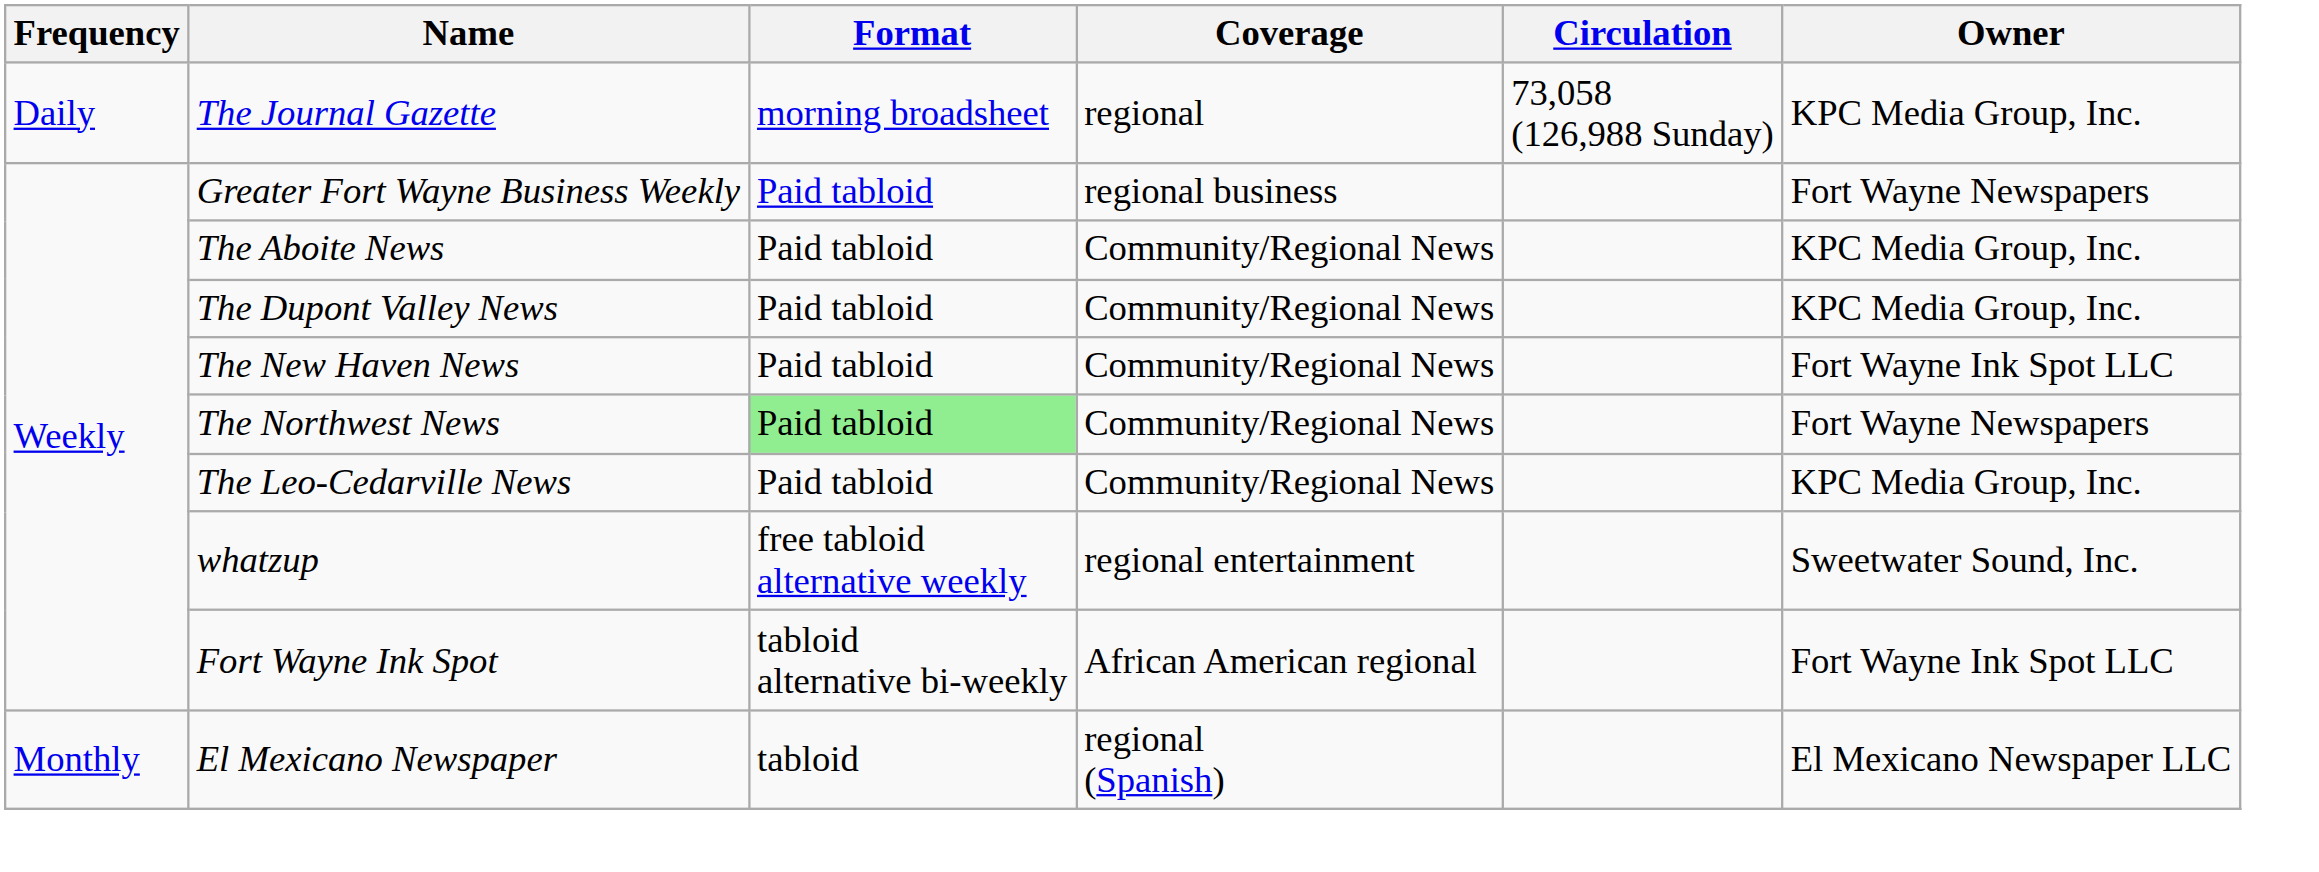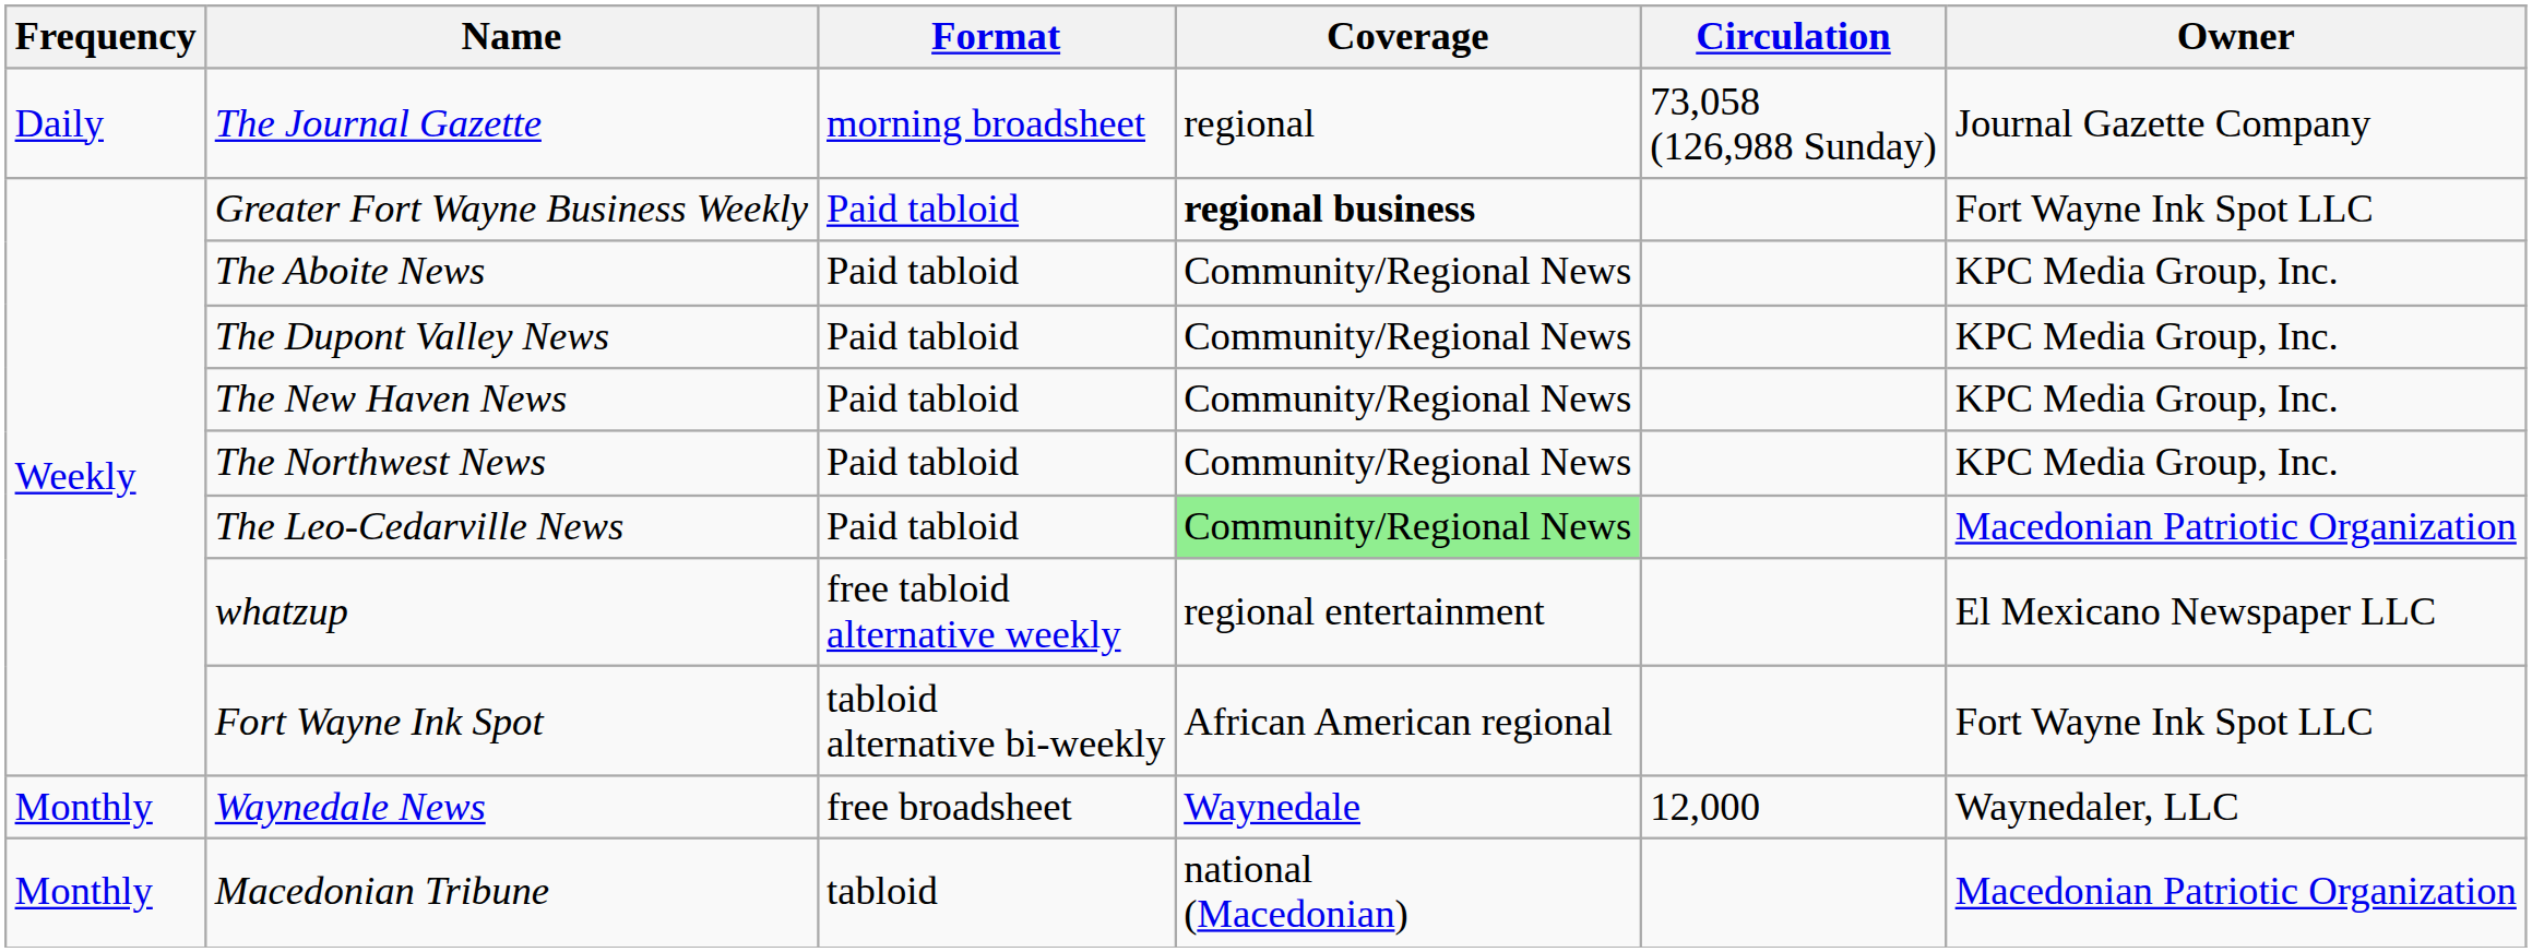The Journal Gazette | Owner: KPC Media Group, Inc. -> Journal Gazette Company
Greater Fort Wayne Business Weekly | Coverage: normal -> bold
Greater Fort Wayne Business Weekly | Owner: Fort Wayne Newspapers -> Fort Wayne Ink Spot LLC
The New Haven News | Owner: Fort Wayne Ink Spot LLC -> KPC Media Group, Inc.
The Northwest News | Format: lightgreen background -> no background
The Northwest News | Owner: Fort Wayne Newspapers -> KPC Media Group, Inc.
The Leo-Cedarville News | Coverage: no background -> lightgreen background
The Leo-Cedarville News | Owner: KPC Media Group, Inc. -> Macedonian Patriotic Organization
whatzup | Owner: Sweetwater Sound, Inc. -> El Mexicano Newspaper LLC
+ row: Monthly | Waynedale News | free broadsheet | Waynedale | 12,000 | Waynedaler, LLC
+ row: Monthly | Macedonian Tribune | tabloid | national (Macedonian) | Macedonian Patriotic Organization
- row: Monthly | El Mexicano Newspaper | tabloid | regional (Spanish) | El Mexicano Newspaper LLC
